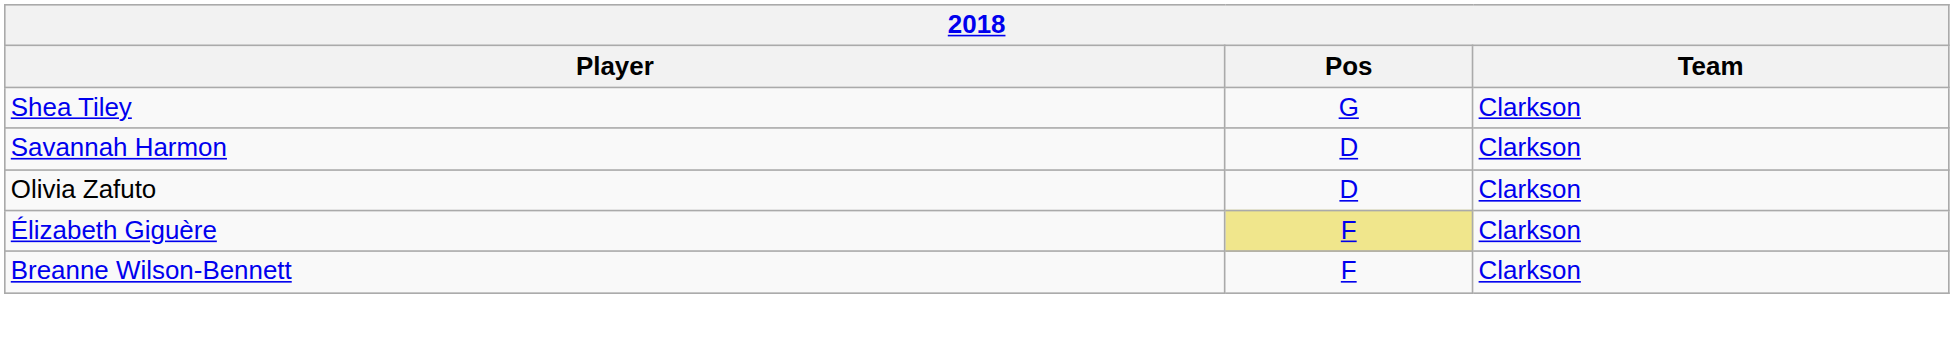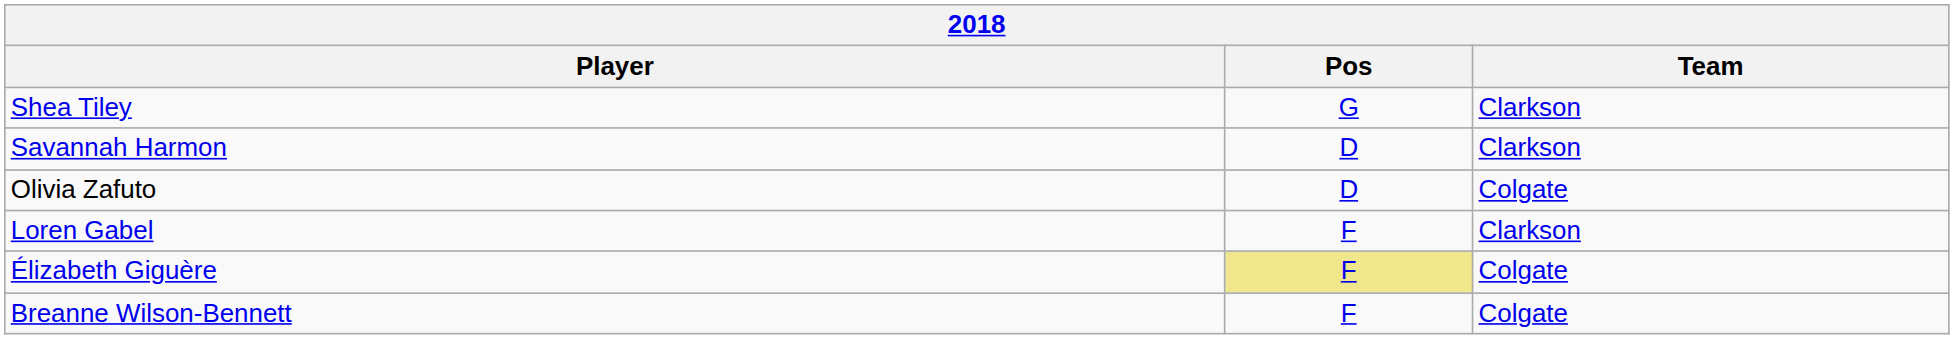Olivia Zafuto | Team: Clarkson -> Colgate
+ row: Loren Gabel | F | Clarkson
Élizabeth Giguère | Team: Clarkson -> Colgate
Breanne Wilson-Bennett | Team: Clarkson -> Colgate
